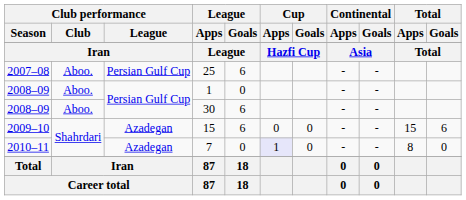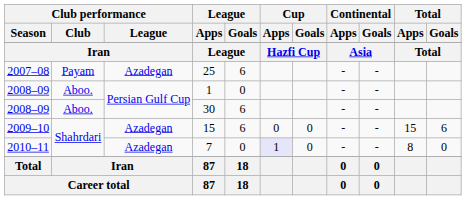25 | Club performance / Club: Aboo. -> Payam
25 | Club performance / League: Persian Gulf Cup -> Azadegan
